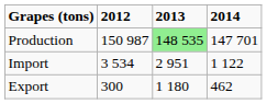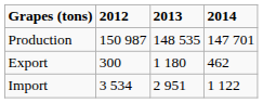Production | 2013: lightgreen background -> no background
rows swapped: Import <-> Export
